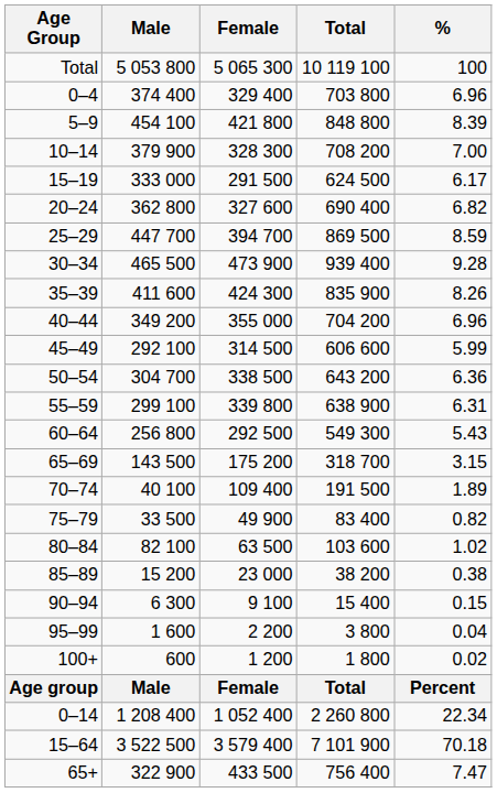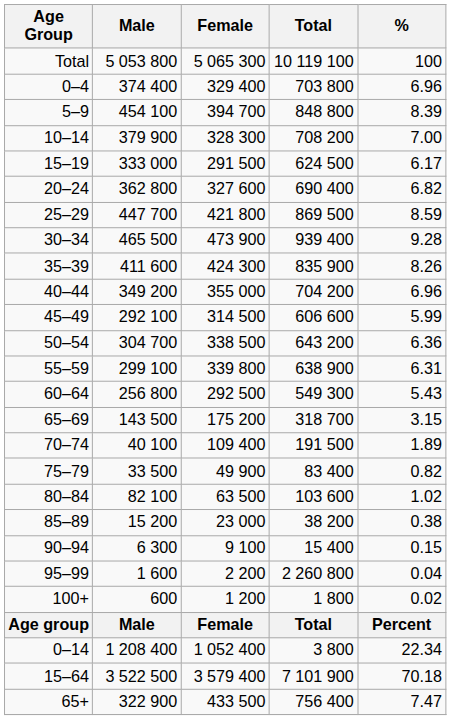5–9 | Female: 421 800 -> 394 700
25–29 | Female: 394 700 -> 421 800
95–99 | Total: 3 800 -> 2 260 800
0–14 | Total: 2 260 800 -> 3 800
